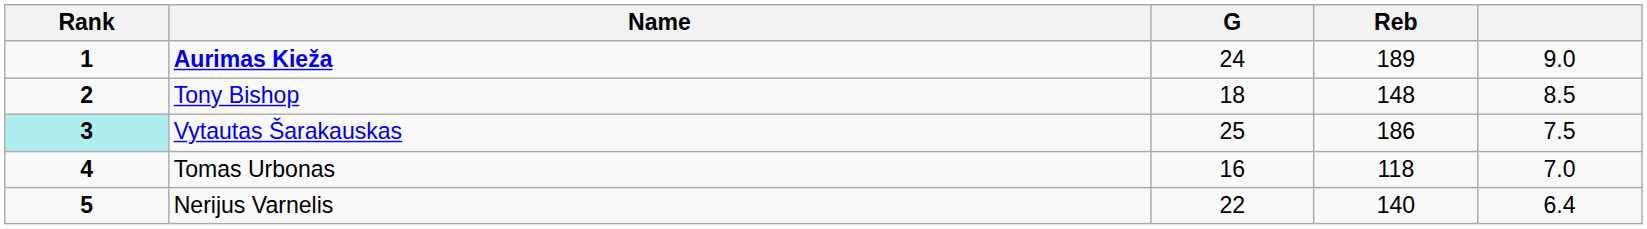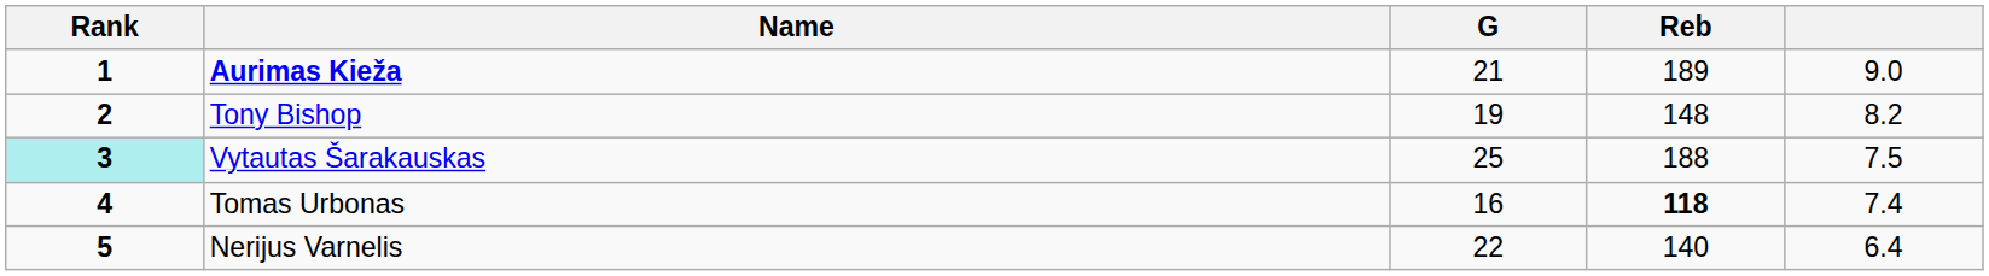Aurimas Kieža | G: 24 -> 21
Tony Bishop | G: 18 -> 19
Tony Bishop | column 5: 8.5 -> 8.2
Vytautas Šarakauskas | Reb: 186 -> 188
Tomas Urbonas | Reb: normal -> bold
Tomas Urbonas | column 5: 7.0 -> 7.4
